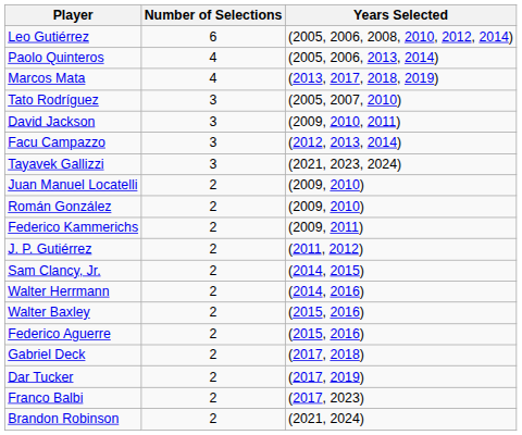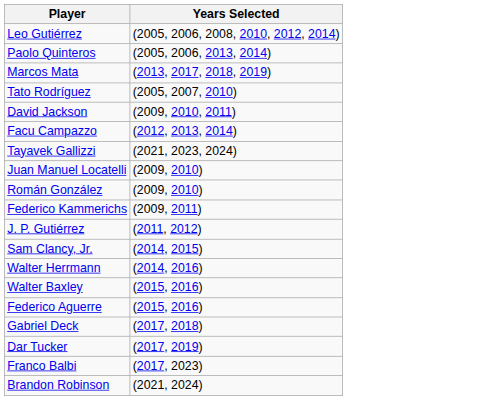- column: Number of Selections | 6 | 4 | 4 | 3 | 3 | 3 | 3 | 2 | 2 | 2 | 2 | 2 | 2 | 2 | 2 | 2 | 2 | 2 | 2
